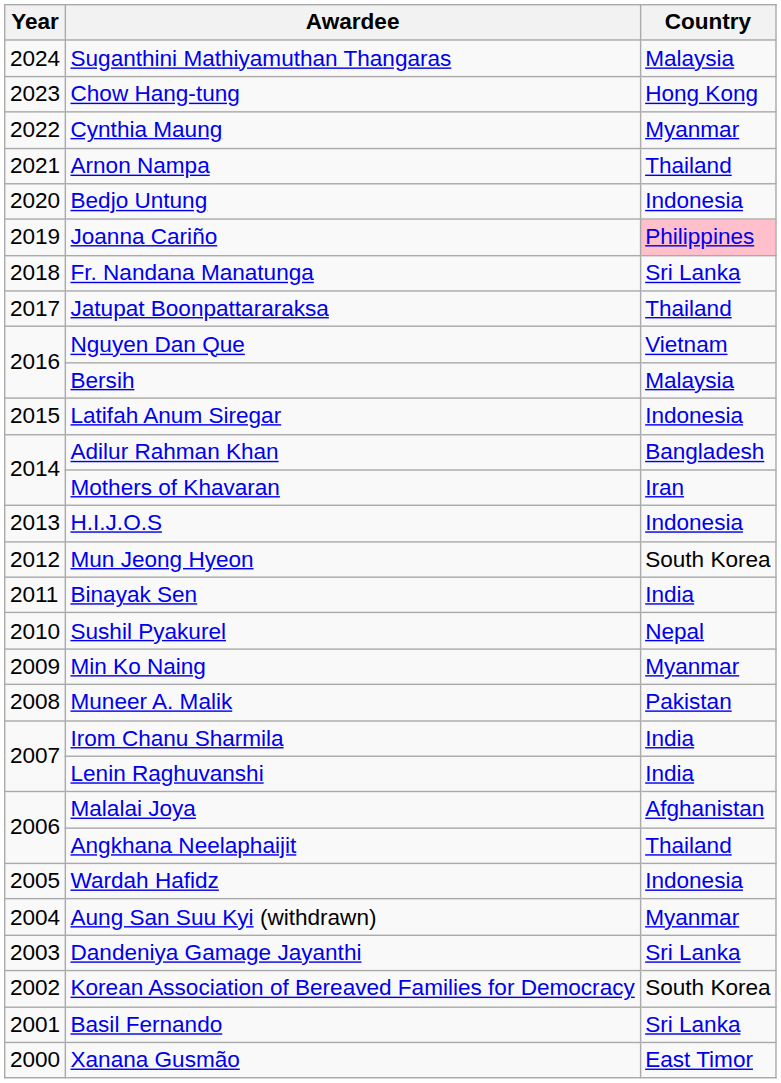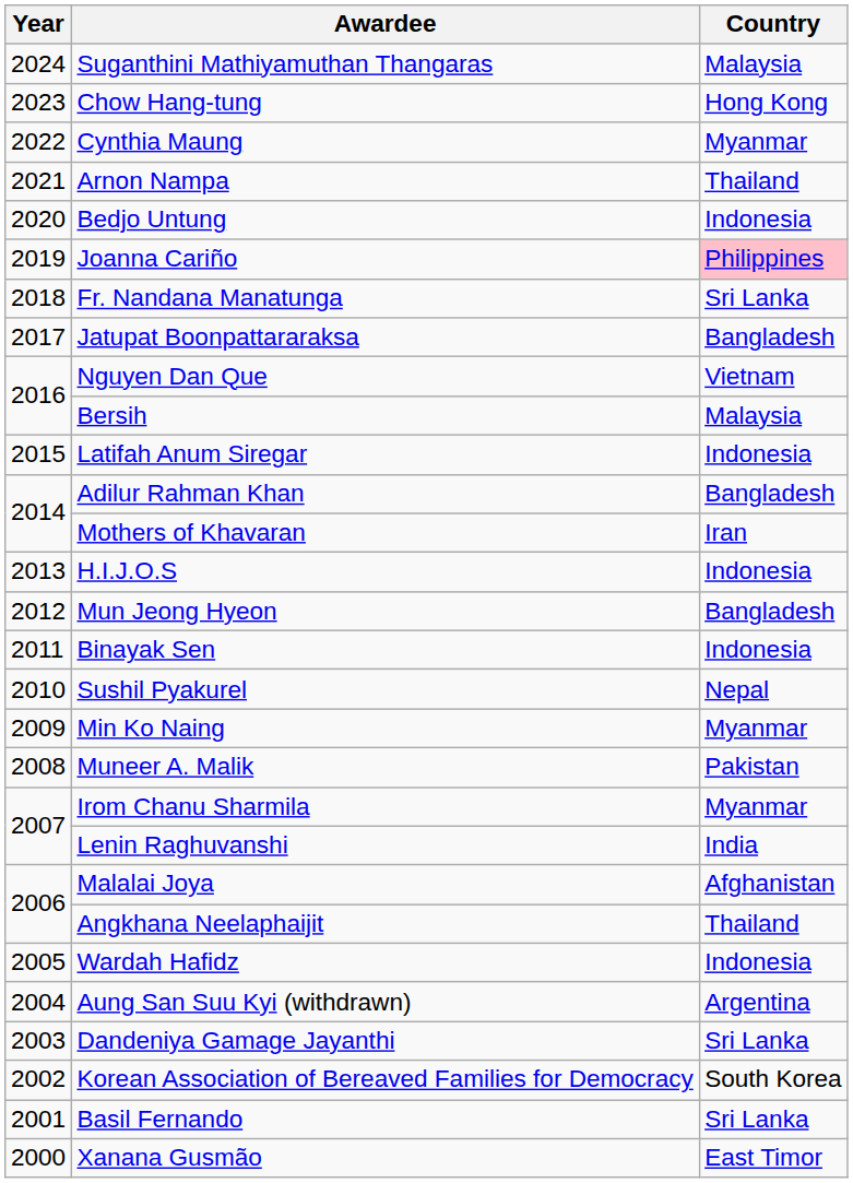Jatupat Boonpattararaksa | Country: Thailand -> Bangladesh
Mun Jeong Hyeon | Country: South Korea -> Bangladesh
Binayak Sen | Country: India -> Indonesia
Irom Chanu Sharmila | Country: India -> Myanmar
Aung San Suu Kyi (withdrawn) | Country: Myanmar -> Argentina
